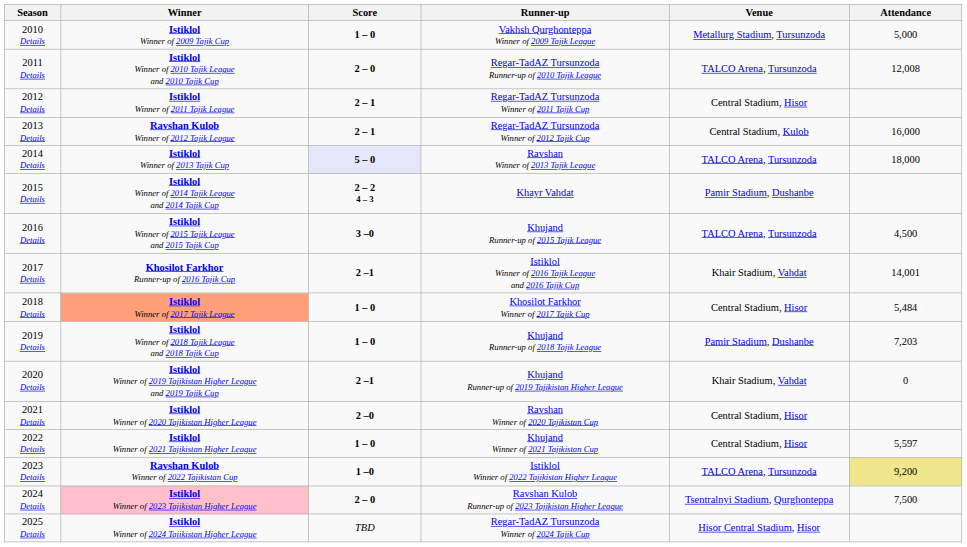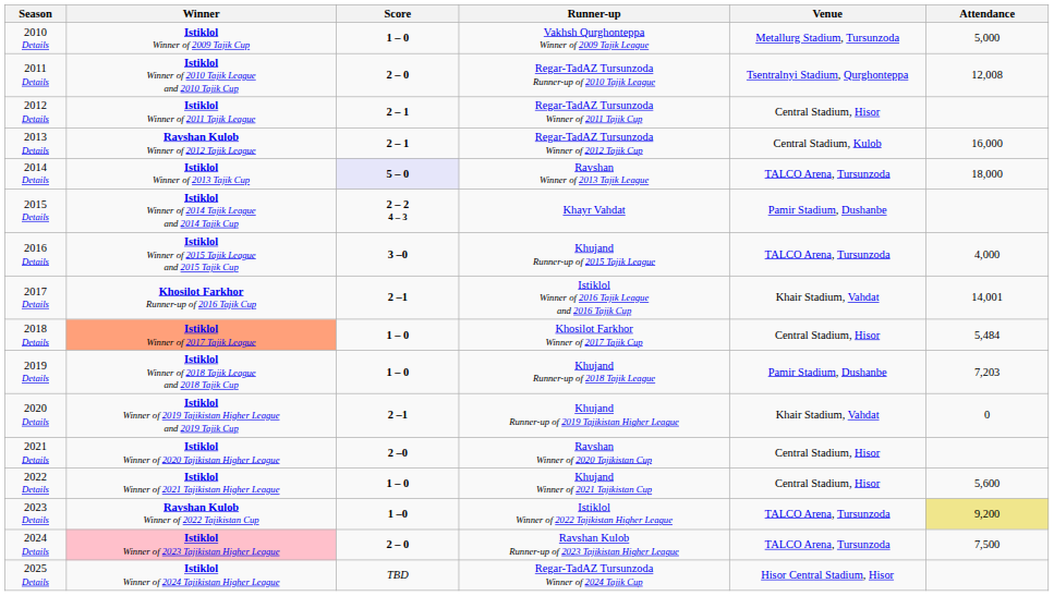2011 Details | Venue: TALCO Arena, Tursunzoda -> Tsentralnyi Stadium, Qurghonteppa
2016 Details | Attendance: 4,500 -> 4,000
2022 Details | Attendance: 5,597 -> 5,600
2024 Details | Venue: Tsentralnyi Stadium, Qurghonteppa -> TALCO Arena, Tursunzoda
